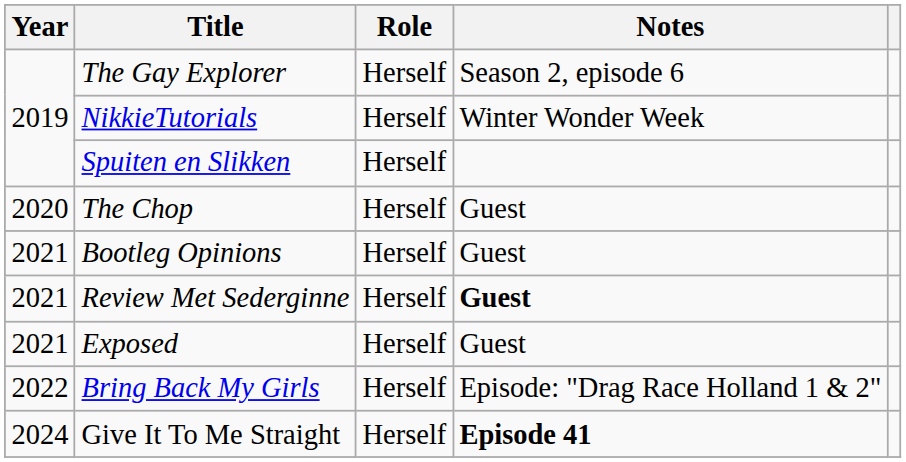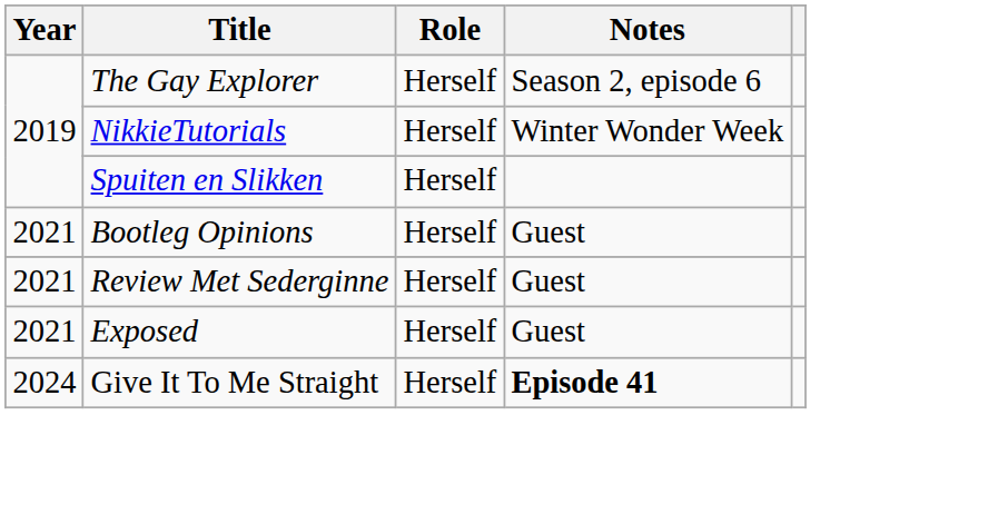- row: 2020 | The Chop | Herself | Guest
Review Met Sederginne | Notes: bold -> normal
- row: 2022 | Bring Back My Girls | Herself | Episode: "Drag Race Holland 1 & 2"
